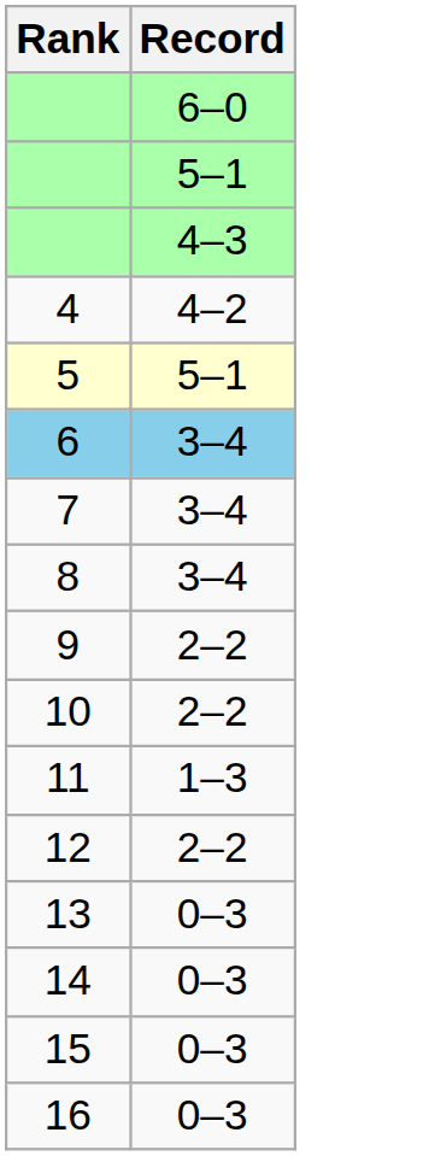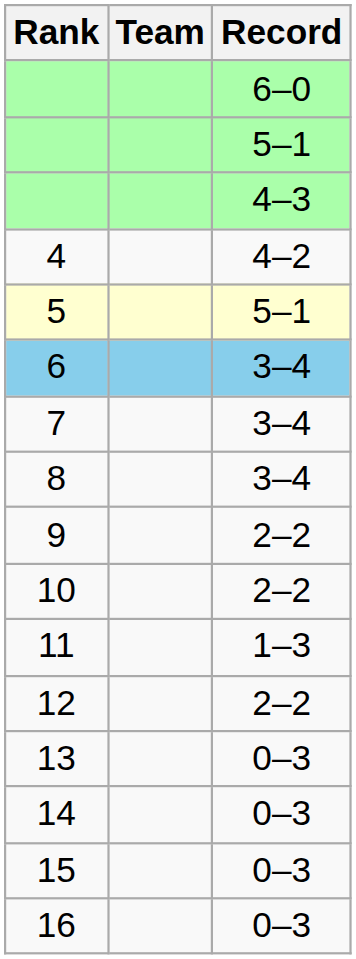+ column: Team
